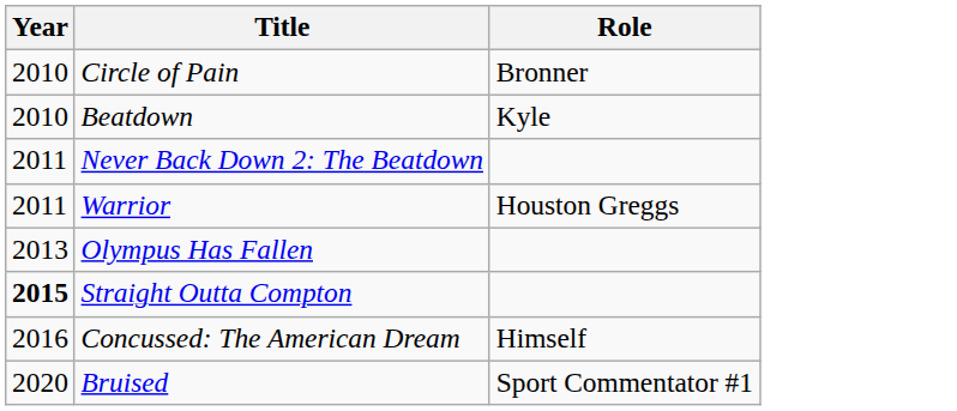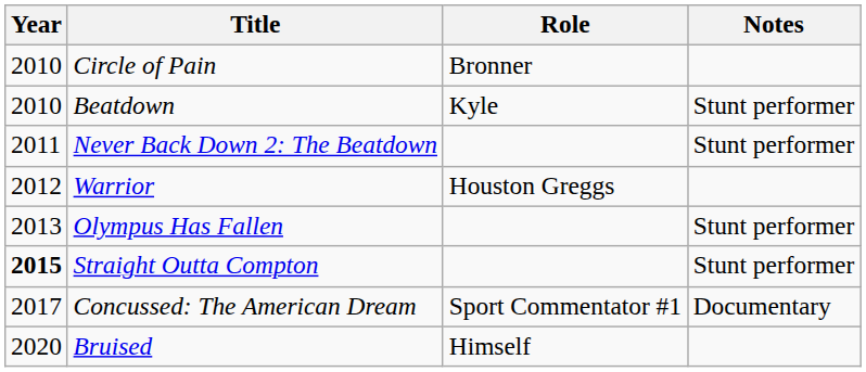+ column: Notes | Stunt performer | Stunt performer | Stunt performer | Stunt performer | Documentary
Warrior | Year: 2011 -> 2012
Concussed: The American Dream | Year: 2016 -> 2017
Concussed: The American Dream | Role: Himself -> Sport Commentator #1
Bruised | Role: Sport Commentator #1 -> Himself
